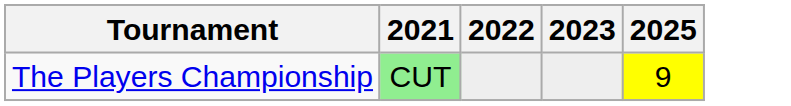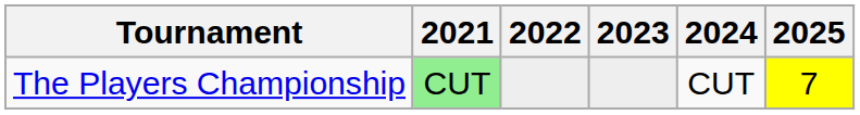+ column: 2024 | CUT
The Players Championship | 2025: 9 -> 7
